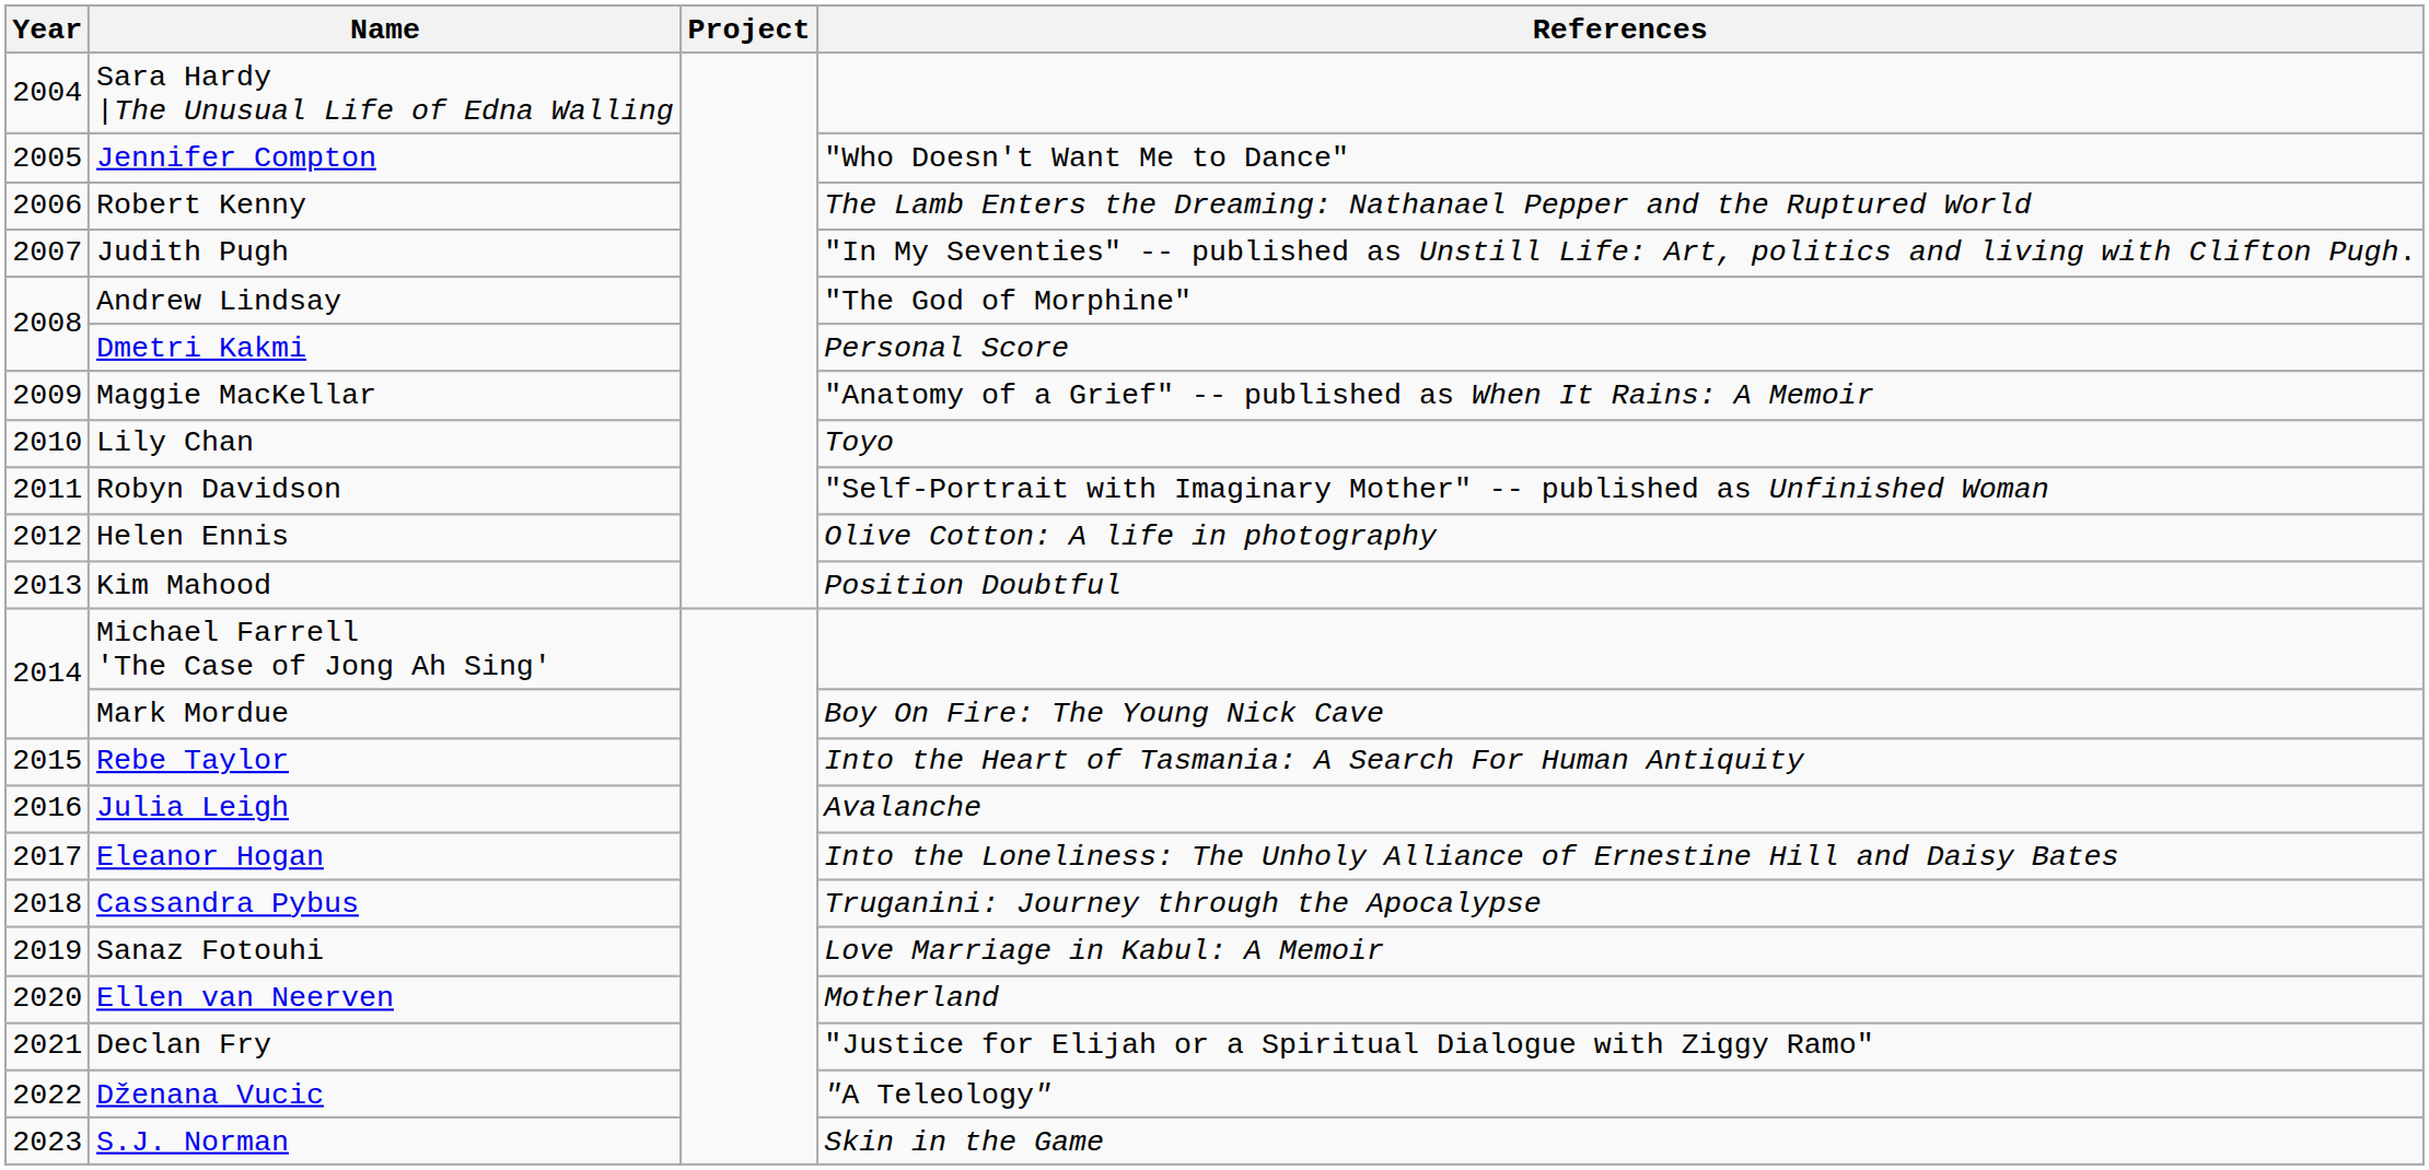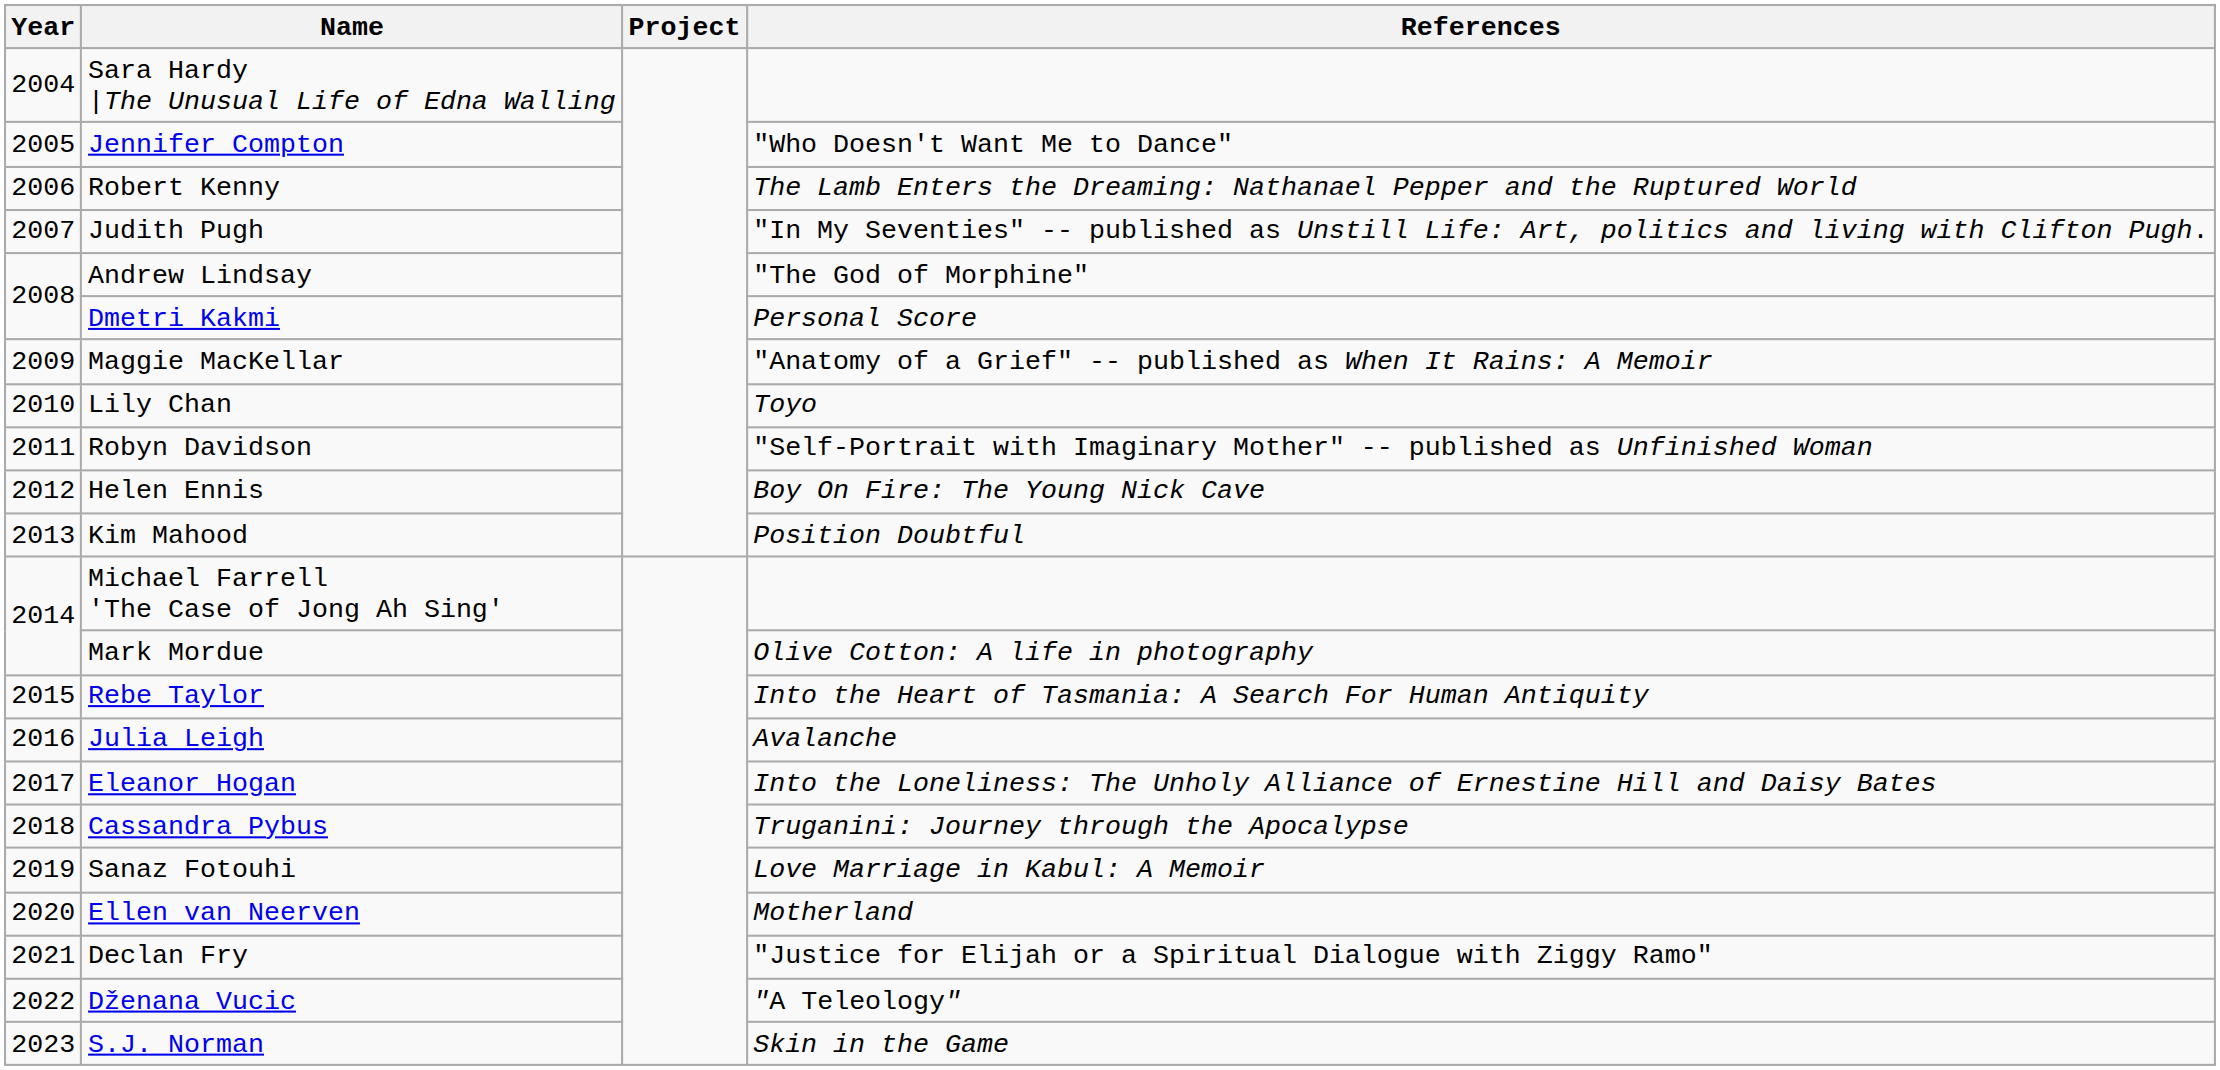Helen Ennis | References: Olive Cotton: A life in photography -> Boy On Fire: The Young Nick Cave
Mark Mordue | References: Boy On Fire: The Young Nick Cave -> Olive Cotton: A life in photography
